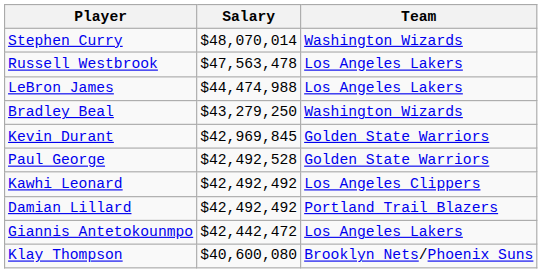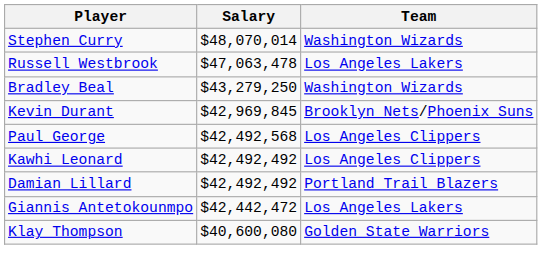Russell Westbrook | Salary: $47,563,478 -> $47,063,478
- row: LeBron James | $44,474,988 | Los Angeles Lakers
Kevin Durant | Team: Golden State Warriors -> Brooklyn Nets/Phoenix Suns
Paul George | Salary: $42,492,528 -> $42,492,568
Paul George | Team: Golden State Warriors -> Los Angeles Clippers
Klay Thompson | Team: Brooklyn Nets/Phoenix Suns -> Golden State Warriors
